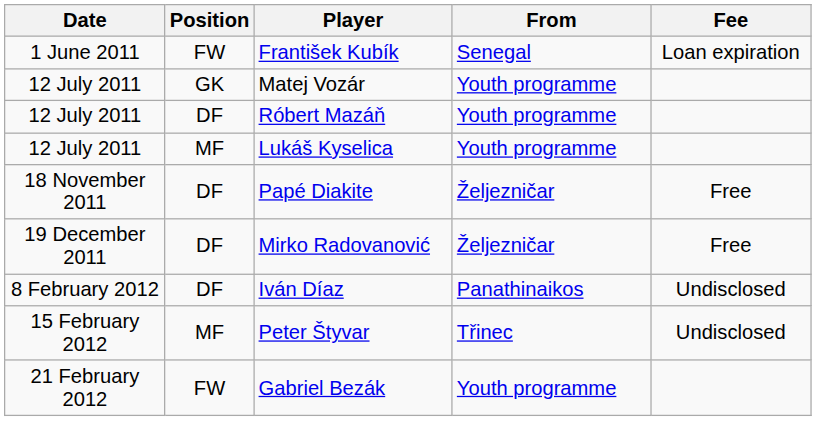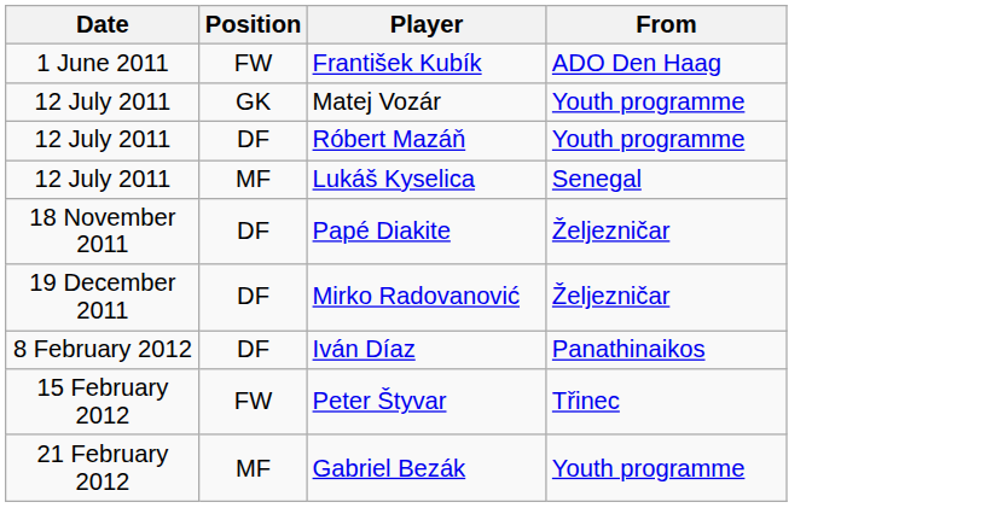- column: Fee | Loan expiration | Free | Free | Undisclosed | Undisclosed
František Kubík | From: Senegal -> ADO Den Haag
Lukáš Kyselica | From: Youth programme -> Senegal
Peter Štyvar | Position: MF -> FW
Gabriel Bezák | Position: FW -> MF
